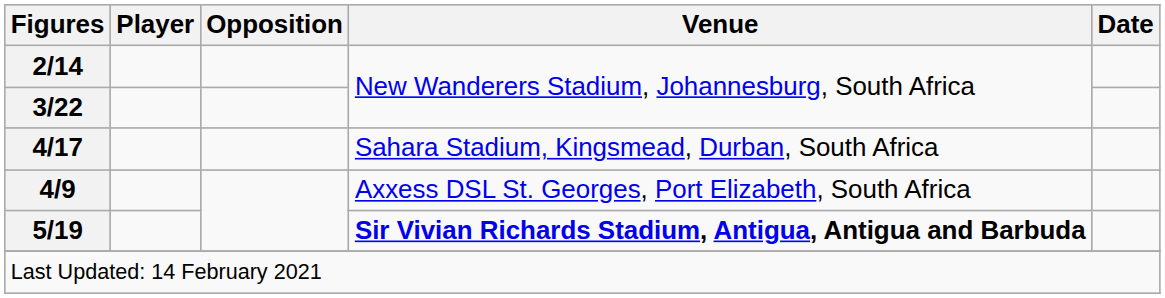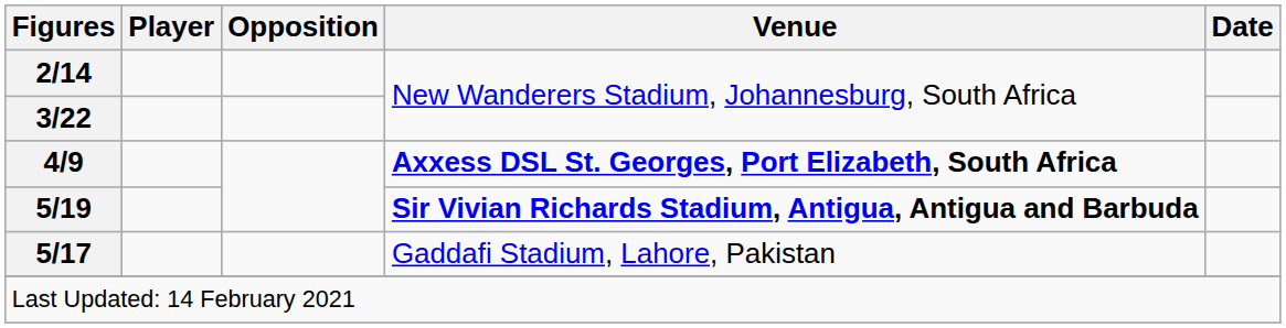- row: 4/17 | Sahara Stadium, Kingsmead, Durban, South Africa
4/9 | Venue: normal -> bold
+ row: 5/17 | Gaddafi Stadium, Lahore, Pakistan
